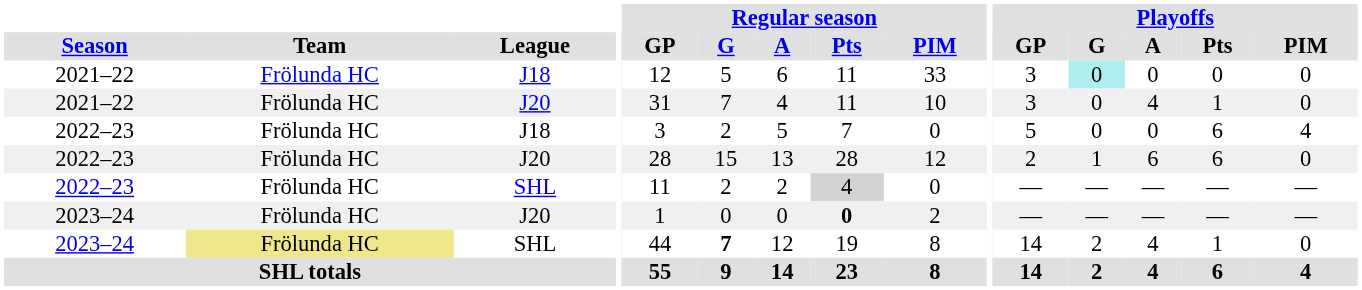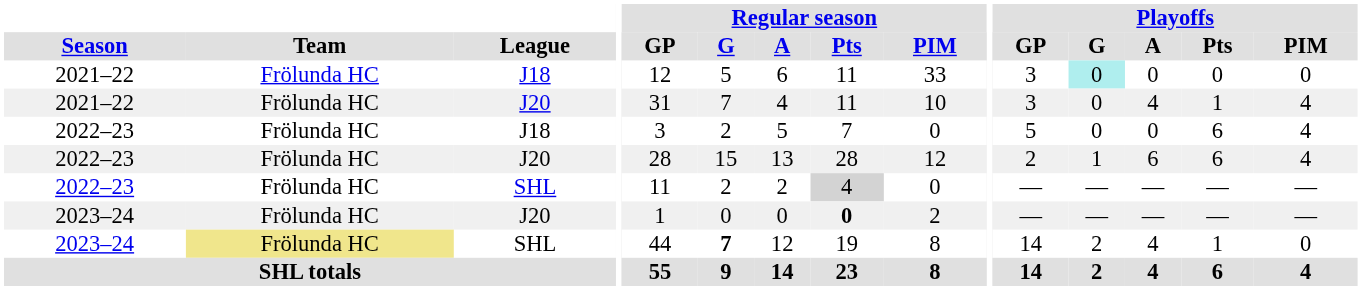2021–22 / J20 | Playoffs / PIM: 0 -> 4
2022–23 / J20 | Playoffs / PIM: 0 -> 4
